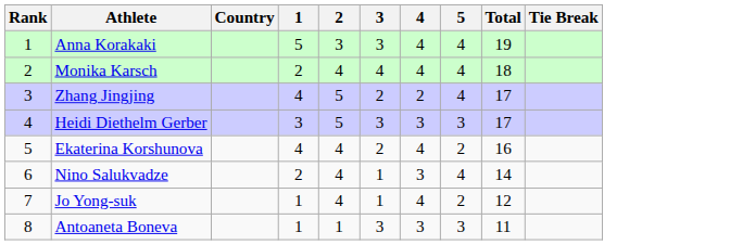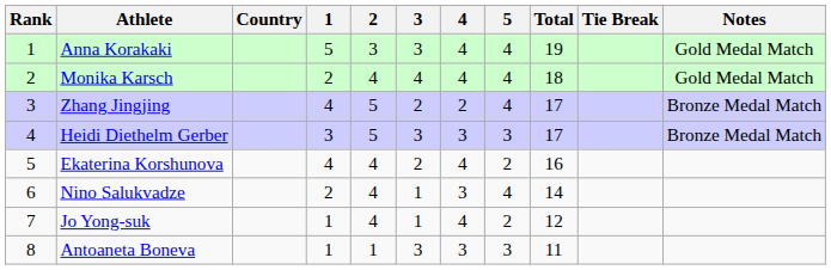+ column: Notes | Gold Medal Match | Gold Medal Match | Bronze Medal Match | Bronze Medal Match
